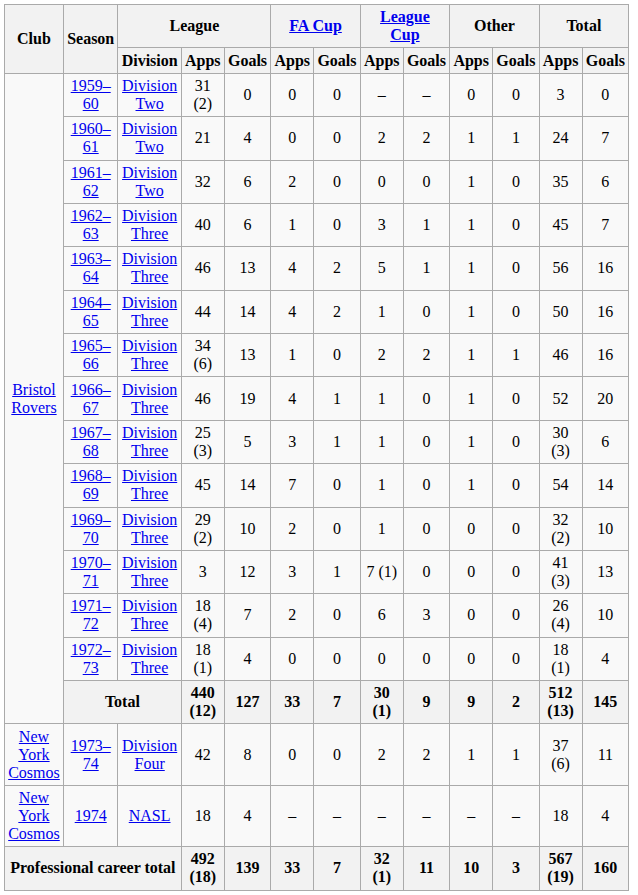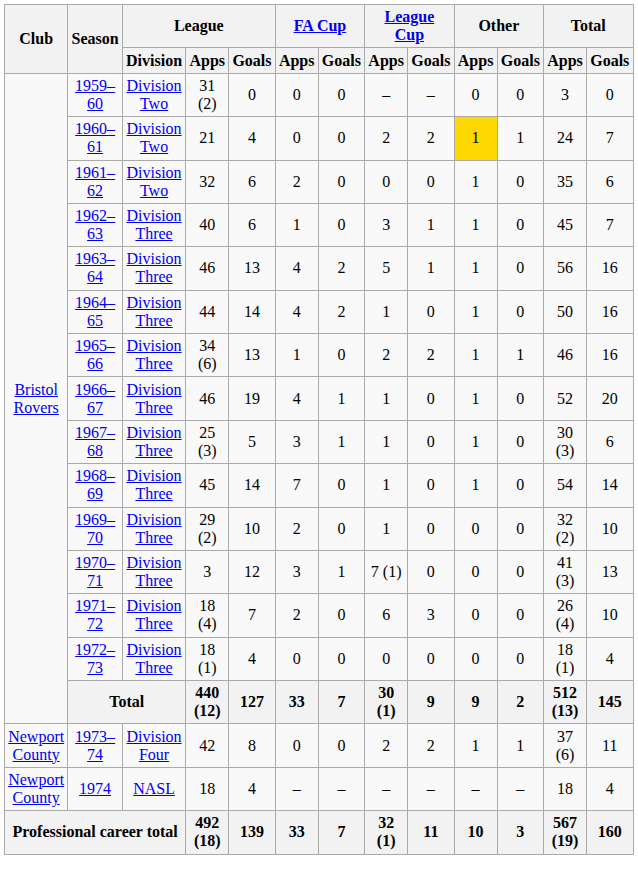1960–61 | Other / Apps: no background -> gold background
1973–74 | Club: New York Cosmos -> Newport County
1974 | Club: New York Cosmos -> Newport County
